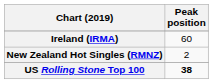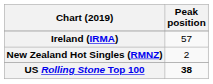Ireland (IRMA) | Peak position: 60 -> 57
